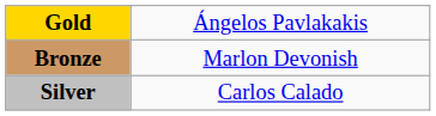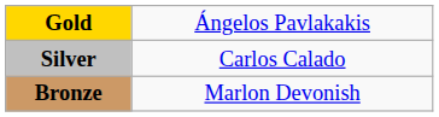rows swapped: Silver <-> Bronze
